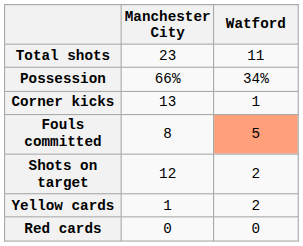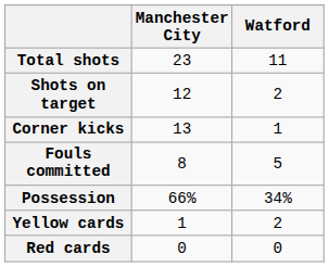rows swapped: Shots on target <-> Possession
Fouls committed | Watford: lightsalmon background -> no background
